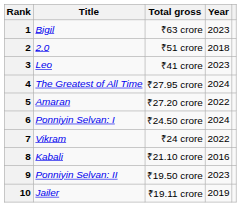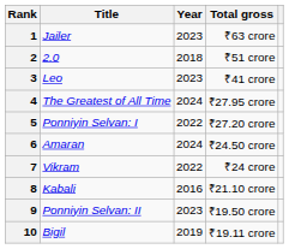columns swapped: Total gross <-> Year
1 | Title: Bigil -> Jailer
5 | Title: Amaran -> Ponniyin Selvan: I
6 | Title: Ponniyin Selvan: I -> Amaran
10 | Title: Jailer -> Bigil
